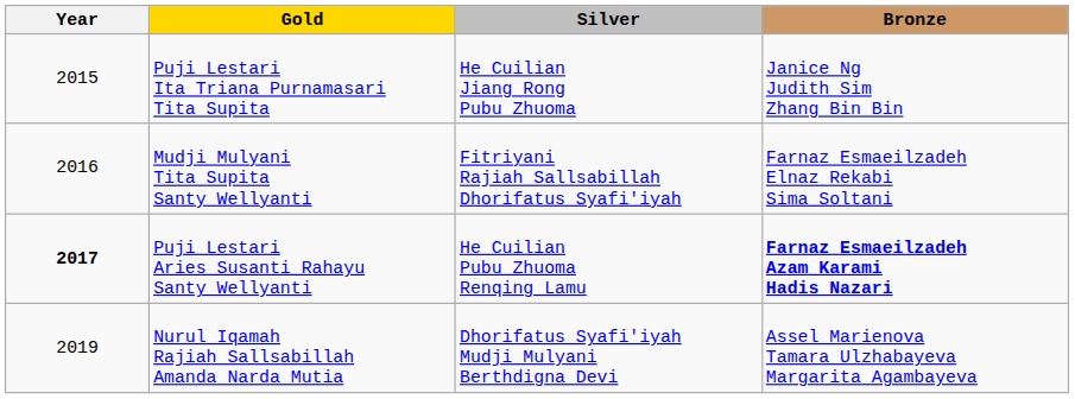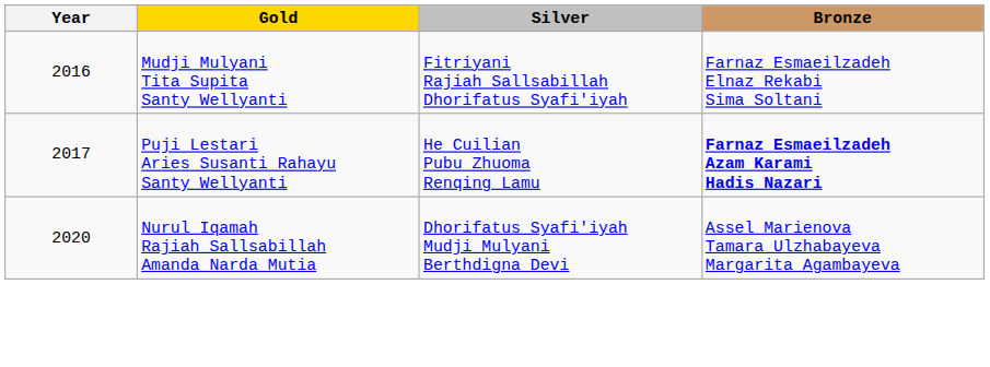- row: 2015 | Puji Lestari Ita Triana Purnamasari Tita Supita | He Cuilian Jiang Rong Pubu Zhuoma | Janice Ng Judith Sim Zhang Bin Bin
Puji Lestari Aries Susanti Rahayu Santy Wellyanti | Year: bold -> normal
Nurul Iqamah Rajiah Sallsabillah Amanda Narda Mutia | Year: 2019 -> 2020
